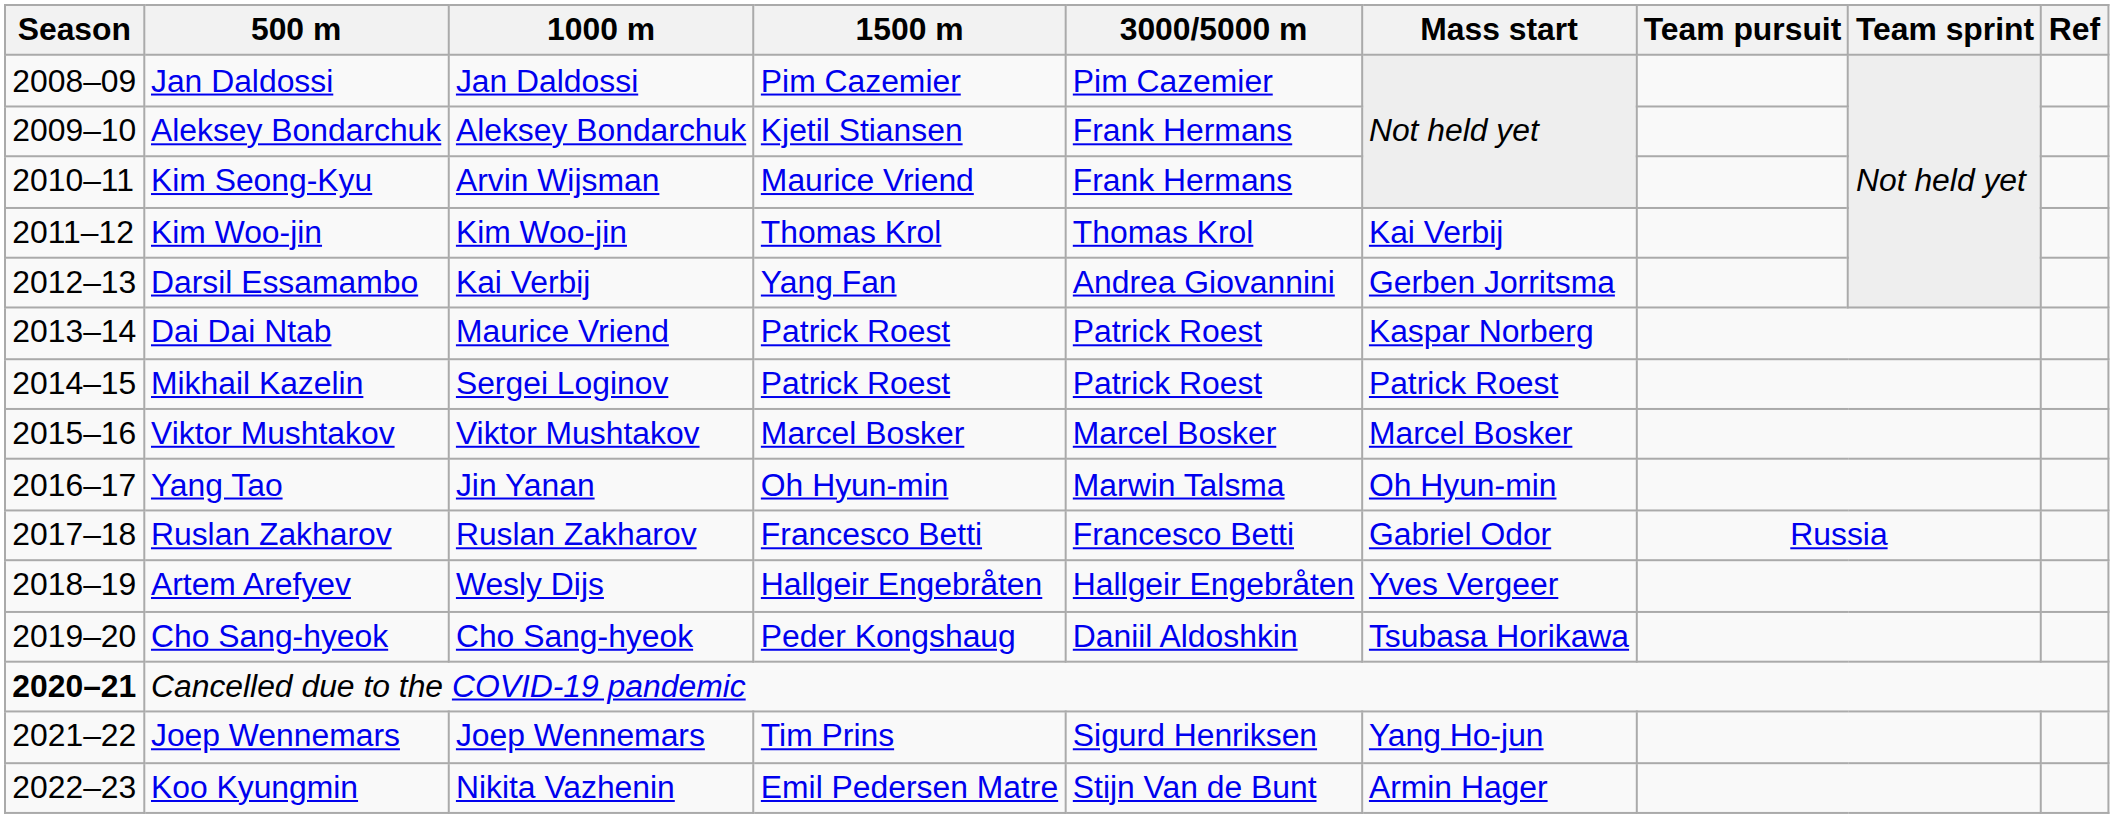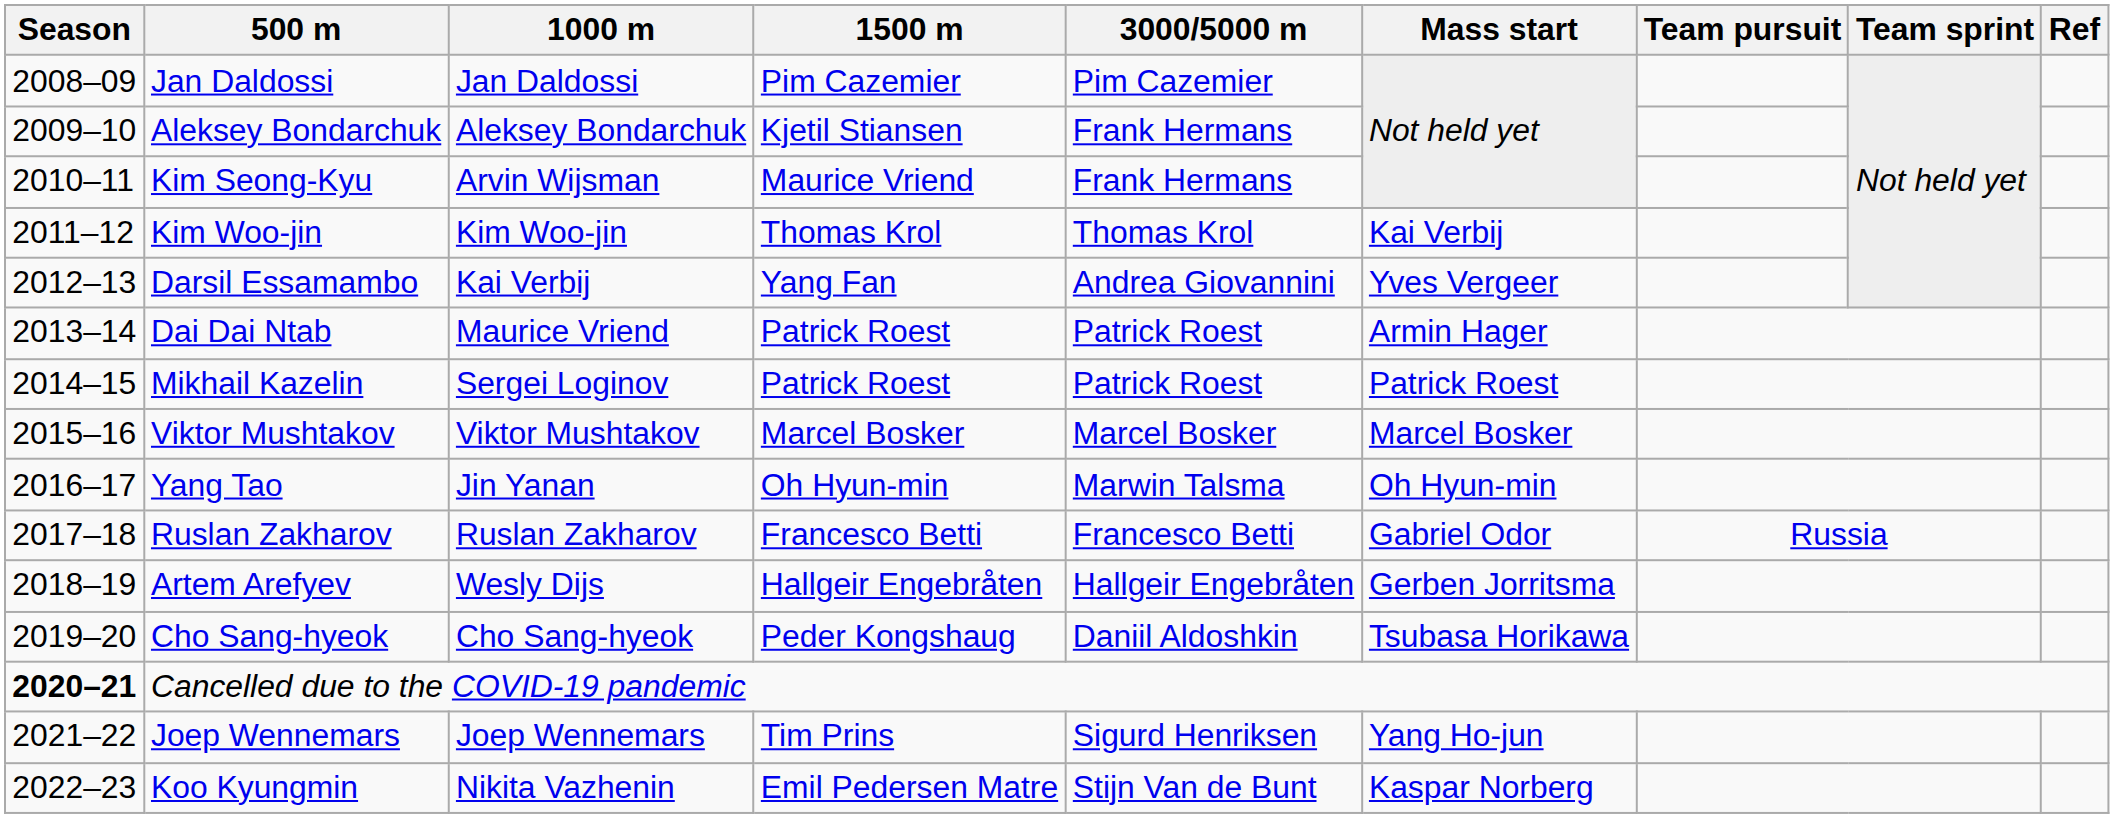Darsil Essamambo | Mass start: Gerben Jorritsma -> Yves Vergeer
Dai Dai Ntab | Mass start: Kaspar Norberg -> Armin Hager
Artem Arefyev | Mass start: Yves Vergeer -> Gerben Jorritsma
Koo Kyungmin | Mass start: Armin Hager -> Kaspar Norberg
